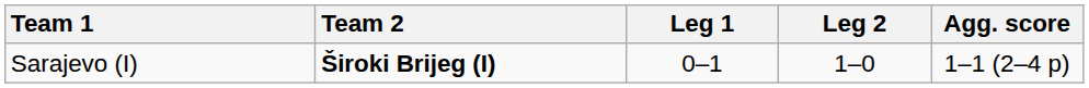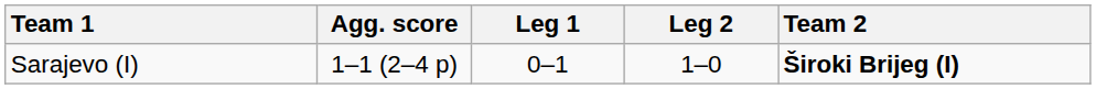columns swapped: Team 2 <-> Agg. score
